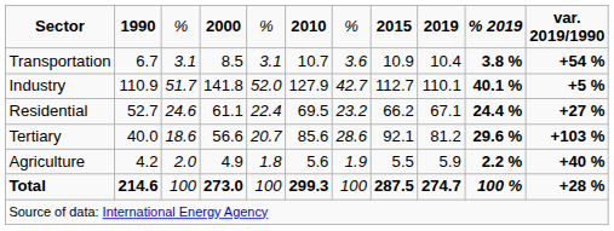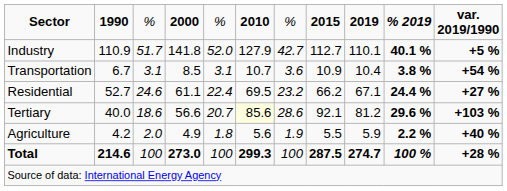rows swapped: Industry <-> Transportation
Tertiary | column 6: no background -> lightyellow background
